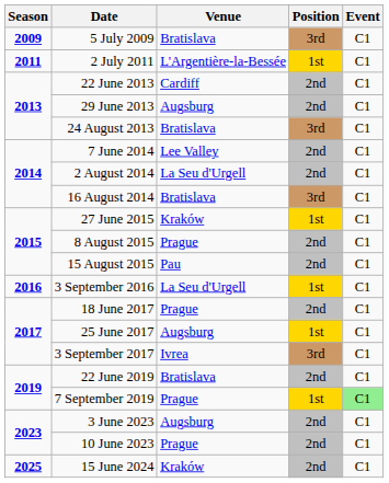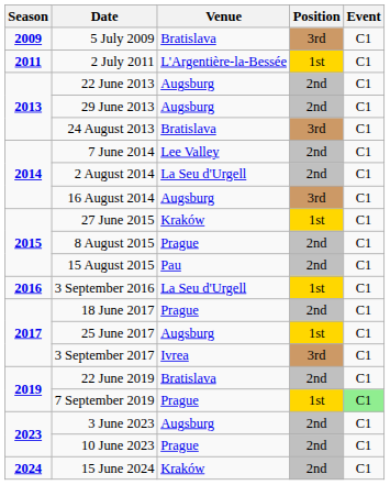22 June 2013 | Venue: Cardiff -> Augsburg
16 August 2014 | Venue: Bratislava -> Augsburg
15 June 2024 | Season: 2025 -> 2024
